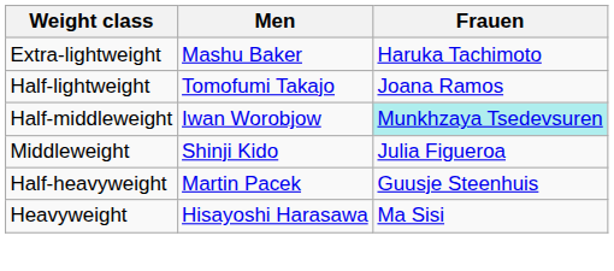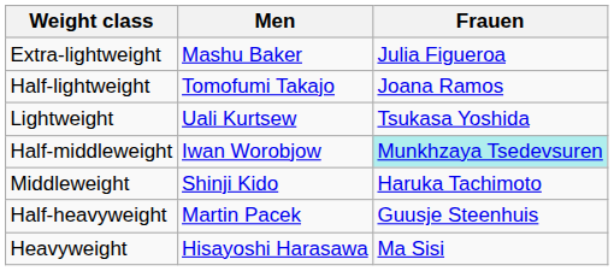Extra-lightweight | Frauen: Haruka Tachimoto -> Julia Figueroa
+ row: Lightweight | Uali Kurtsew | Tsukasa Yoshida
Middleweight | Frauen: Julia Figueroa -> Haruka Tachimoto
